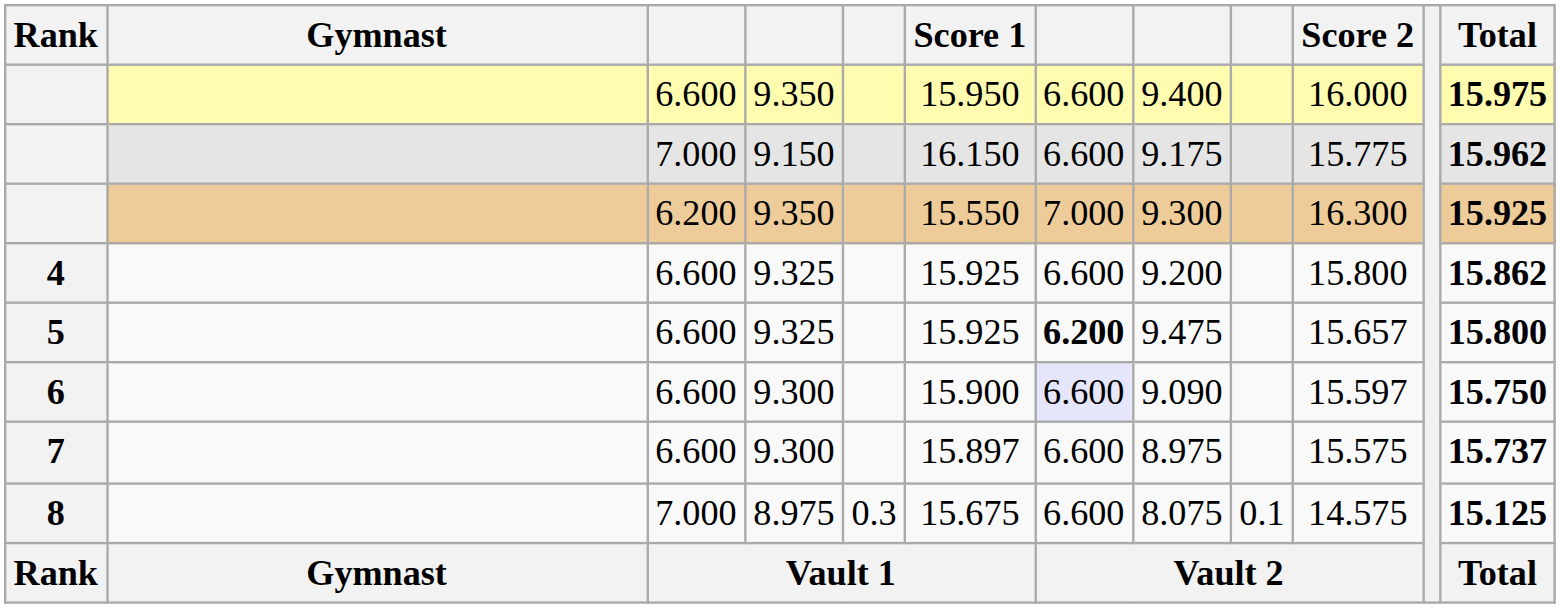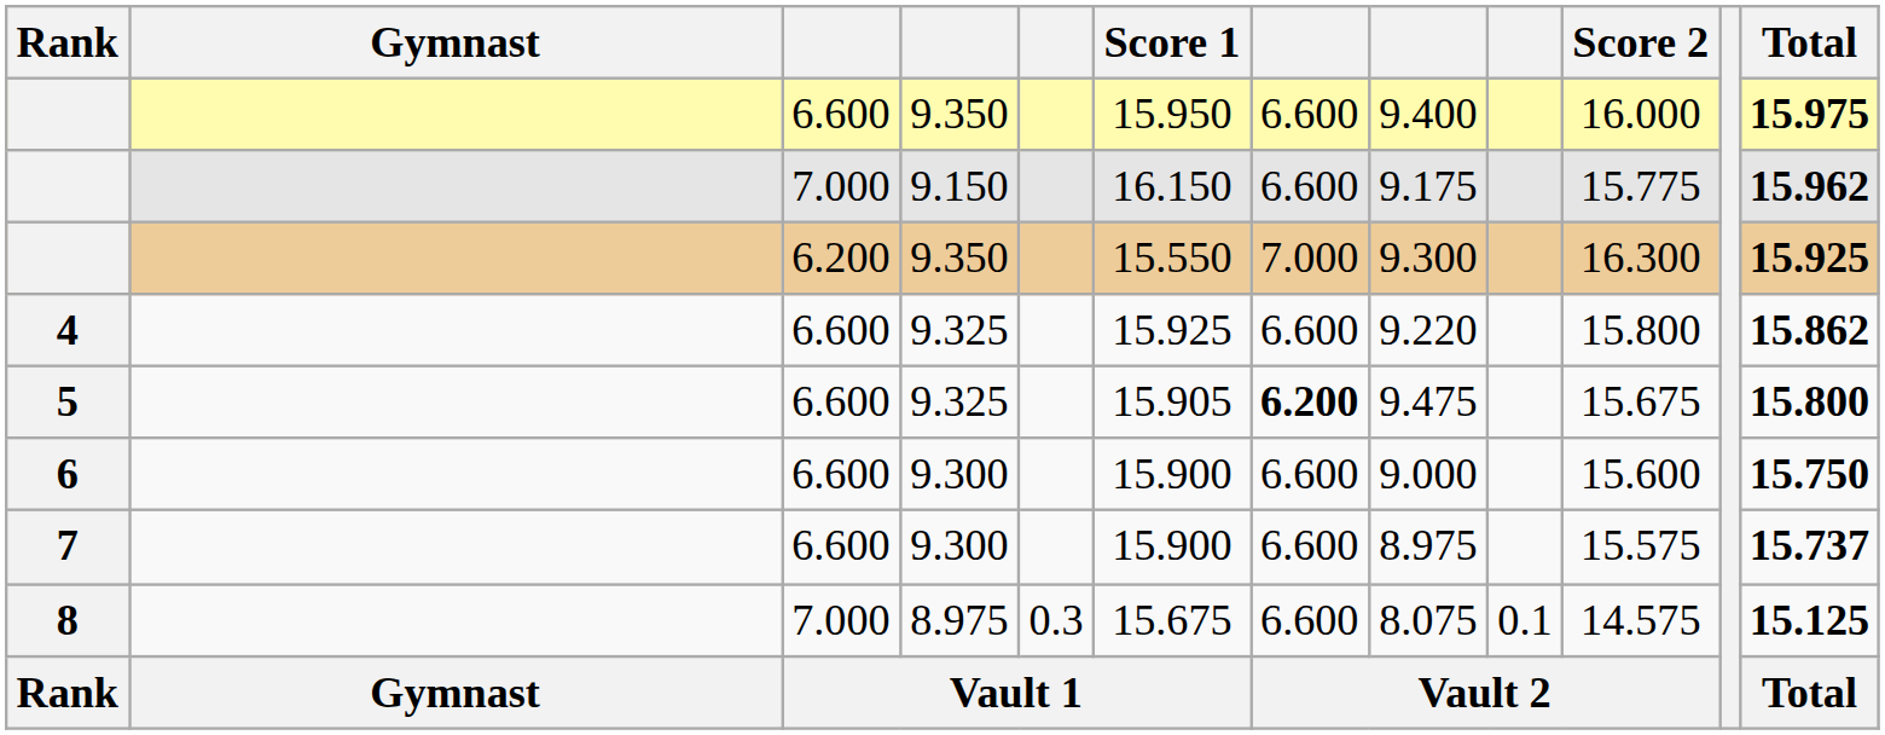4 | column 8: 9.200 -> 9.220
5 | Score 1: 15.925 -> 15.905
5 | Score 2: 15.657 -> 15.675
6 | column 7: lavender background -> no background
6 | column 8: 9.090 -> 9.000
6 | Score 2: 15.597 -> 15.600
7 | Score 1: 15.897 -> 15.900
